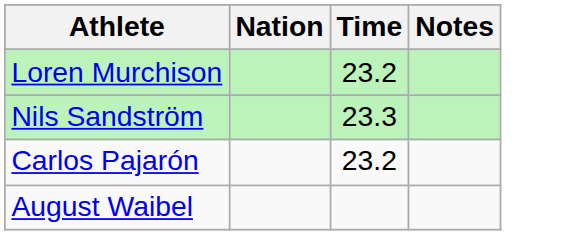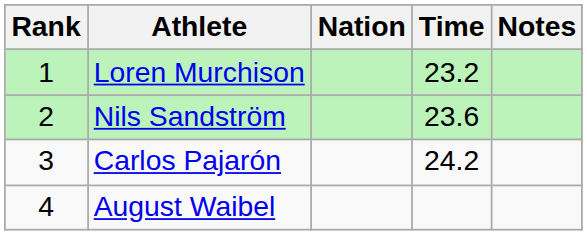+ column: Rank | 1 | 2 | 3 | 4
Nils Sandström | Time: 23.3 -> 23.6
Carlos Pajarón | Time: 23.2 -> 24.2
